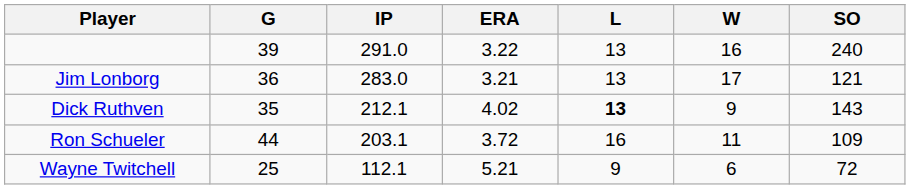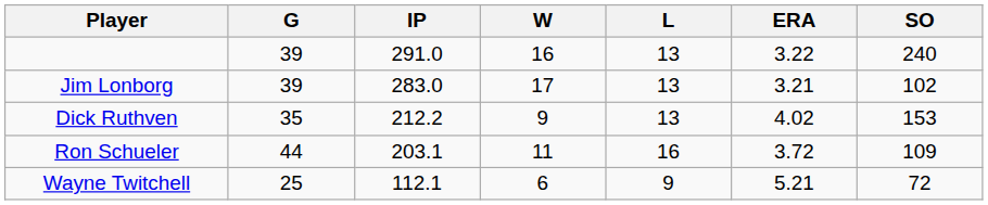columns swapped: W <-> ERA
Jim Lonborg | G: 36 -> 39
Jim Lonborg | SO: 121 -> 102
Dick Ruthven | IP: 212.1 -> 212.2
Dick Ruthven | L: bold -> normal
Dick Ruthven | SO: 143 -> 153
